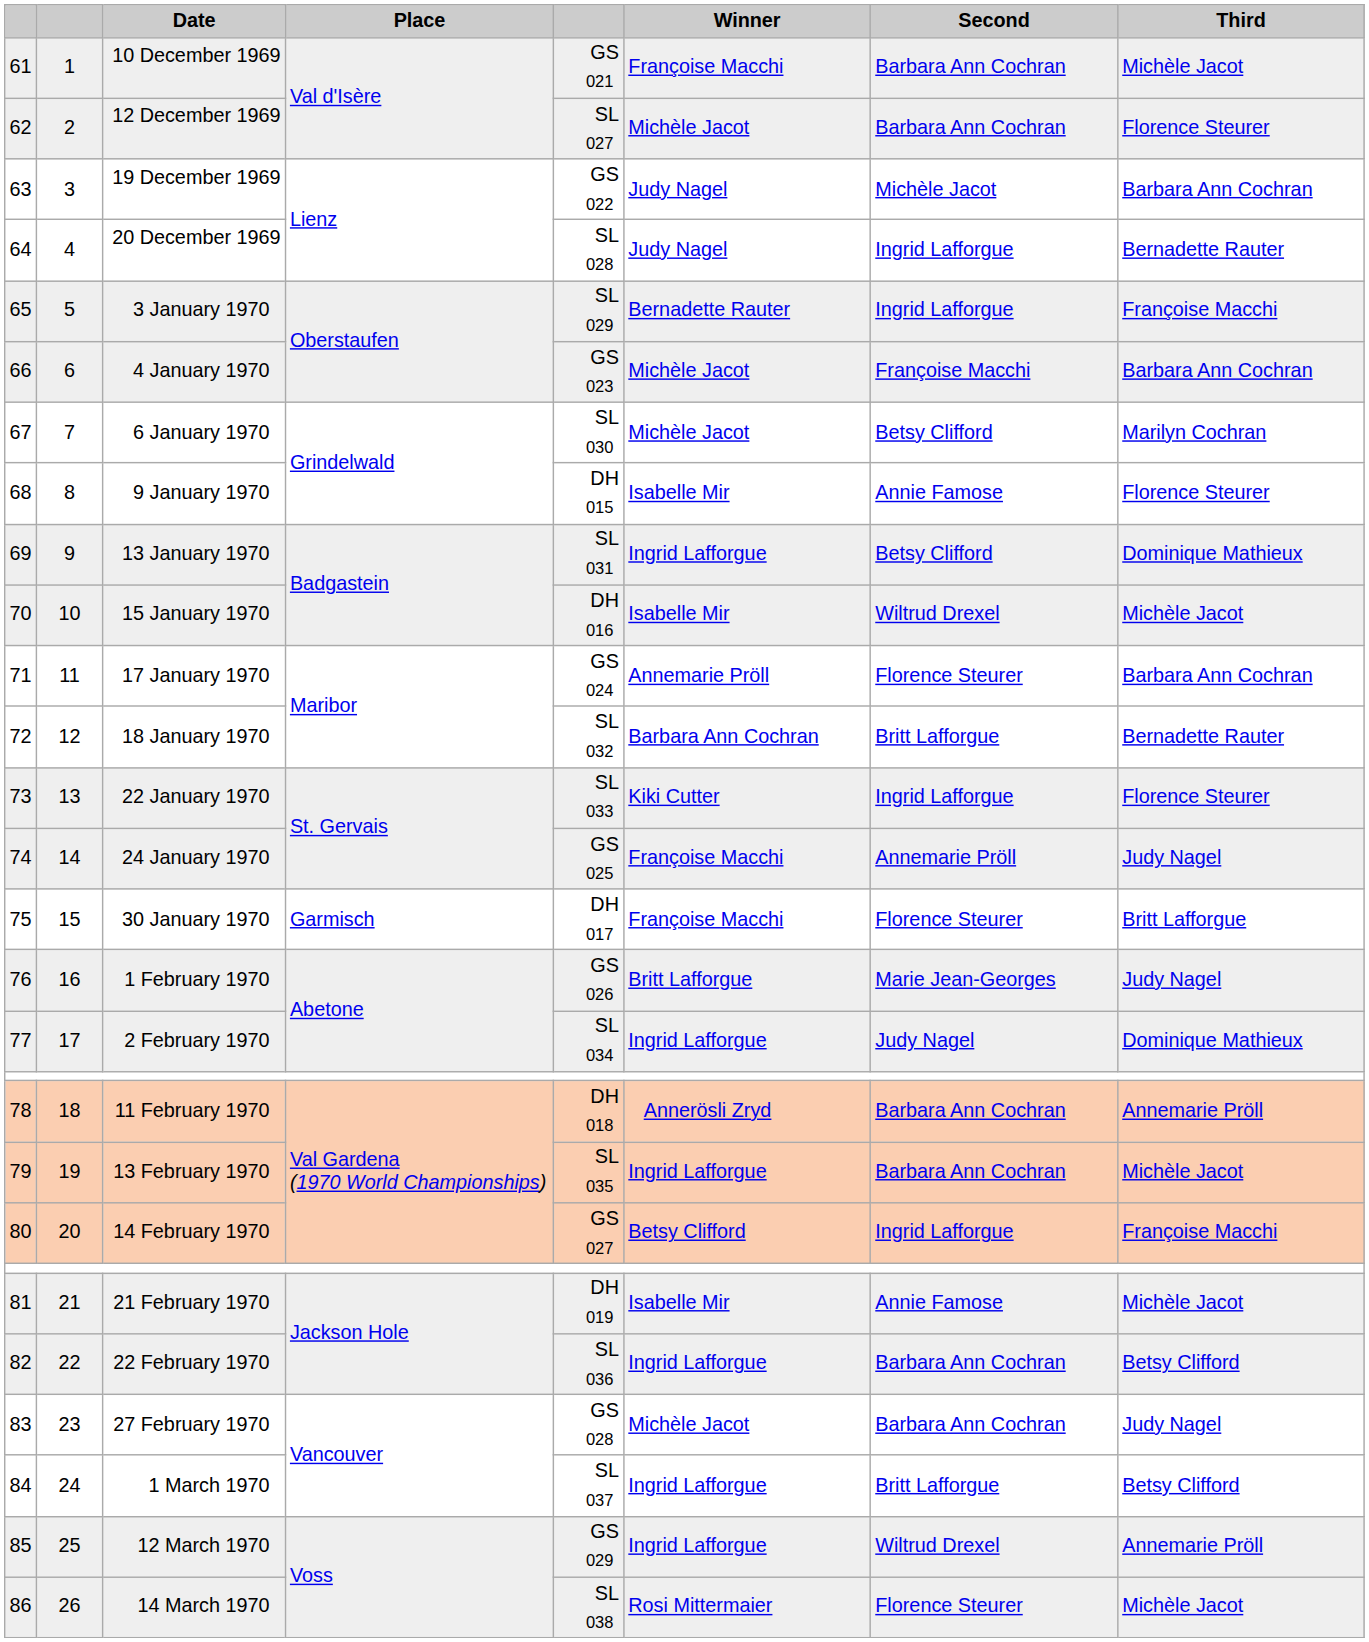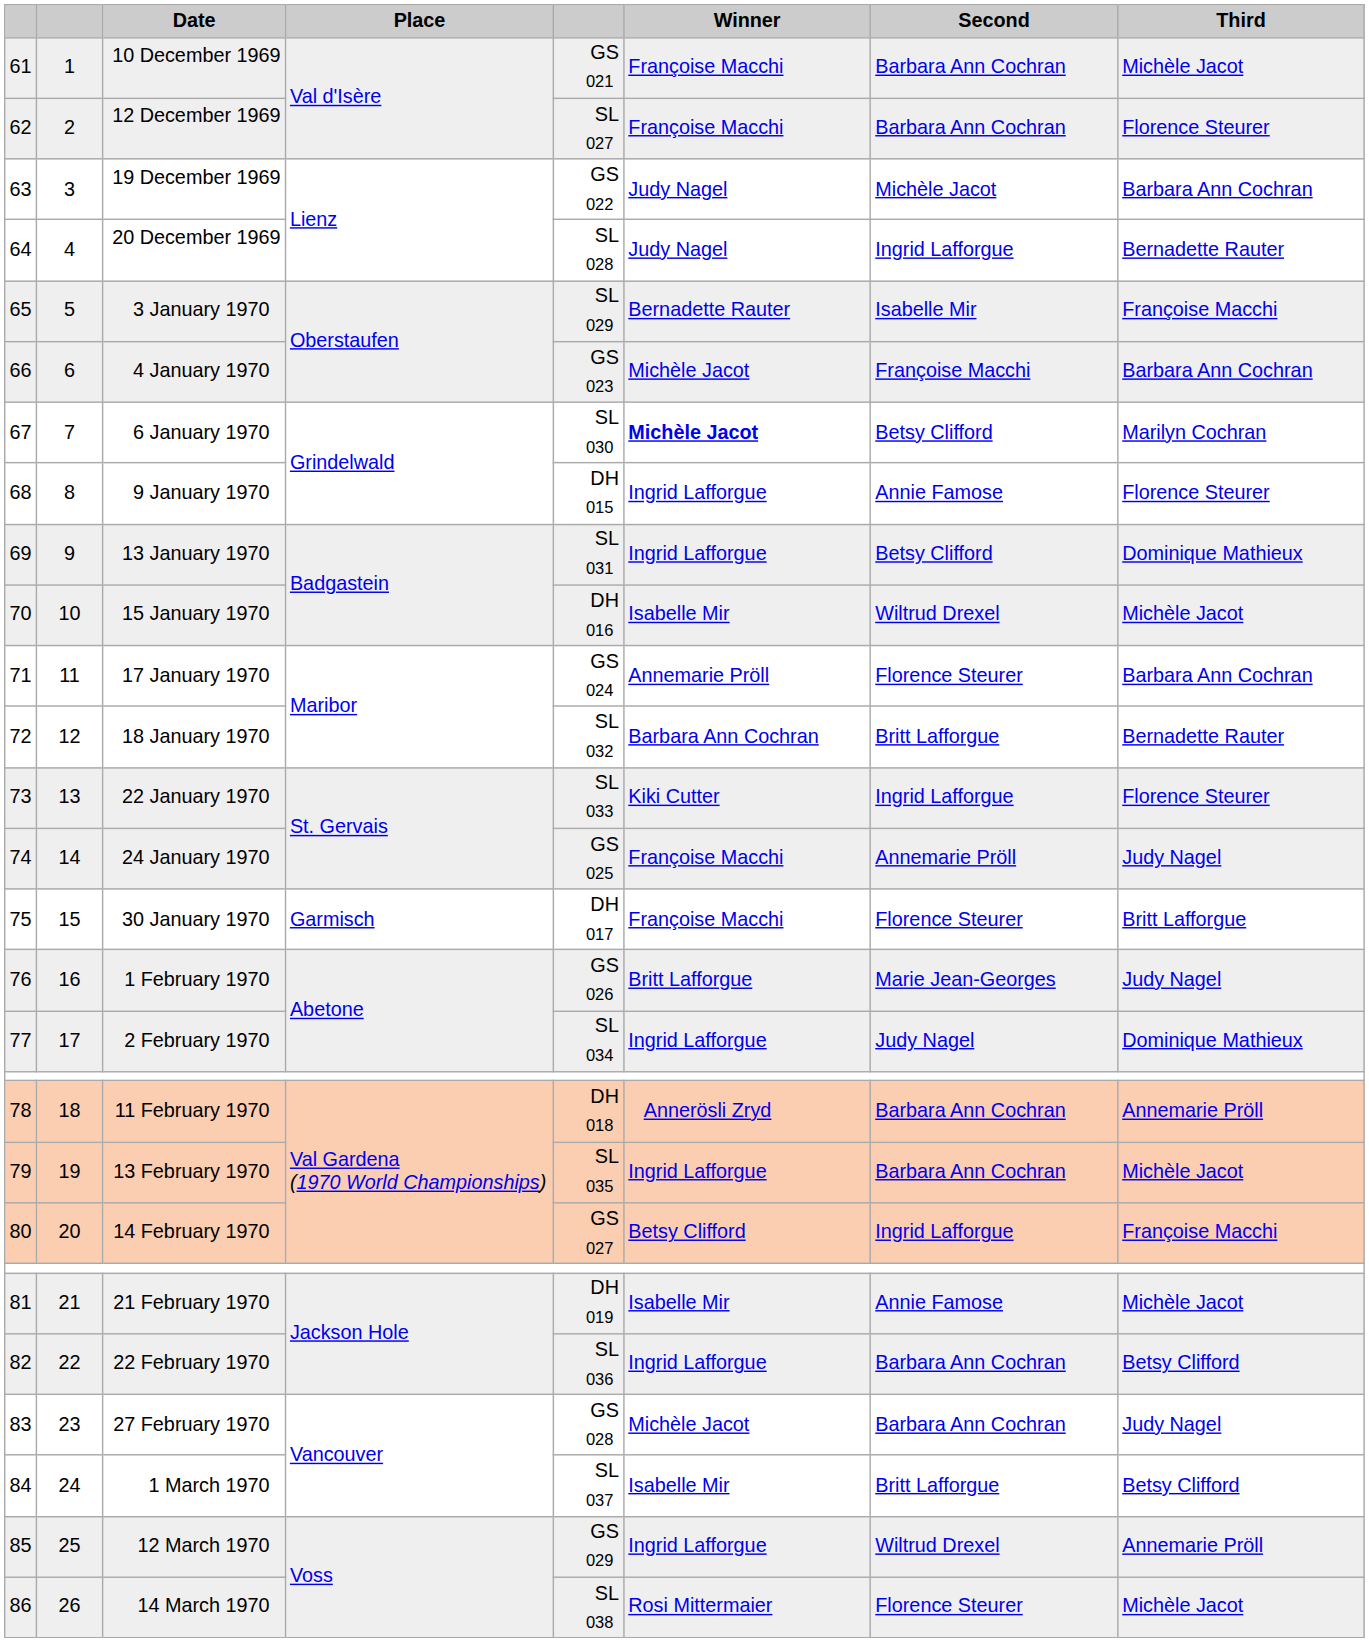12 December 1969 | Winner: Michèle Jacot -> Françoise Macchi
3 January 1970 | Second: Ingrid Lafforgue -> Isabelle Mir
6 January 1970 | Winner: normal -> bold
9 January 1970 | Winner: Isabelle Mir -> Ingrid Lafforgue
1 March 1970 | Winner: Ingrid Lafforgue -> Isabelle Mir
